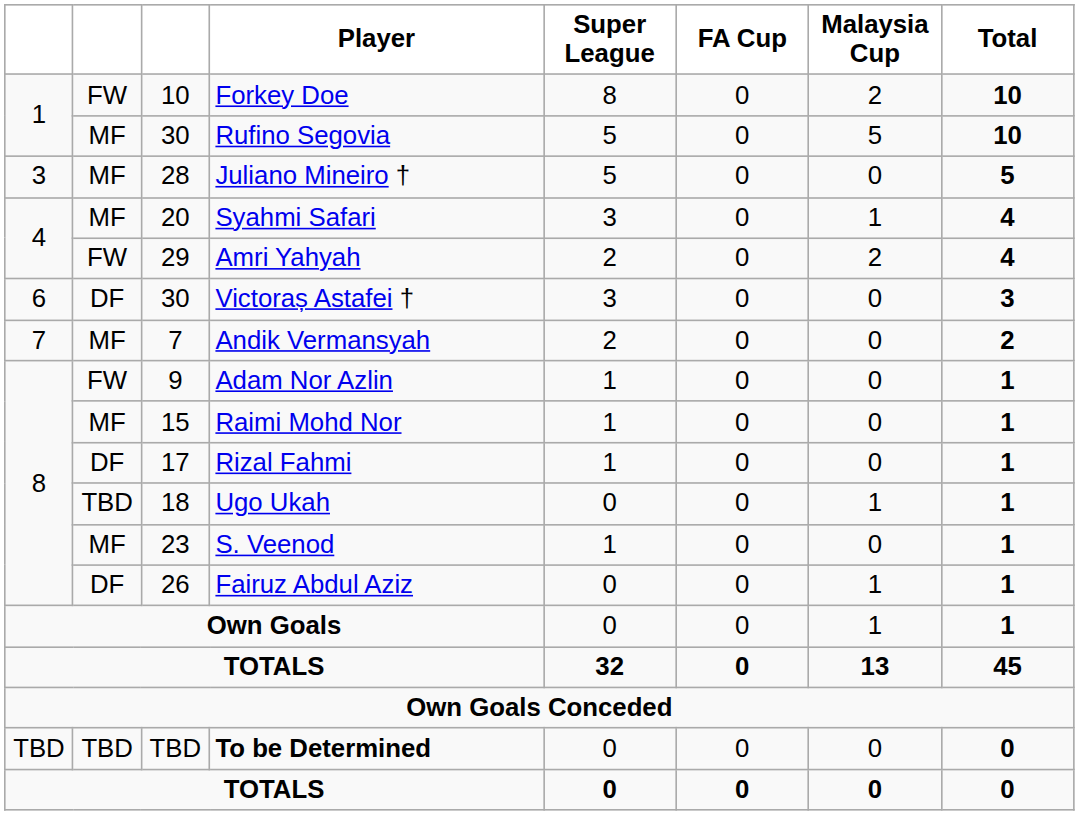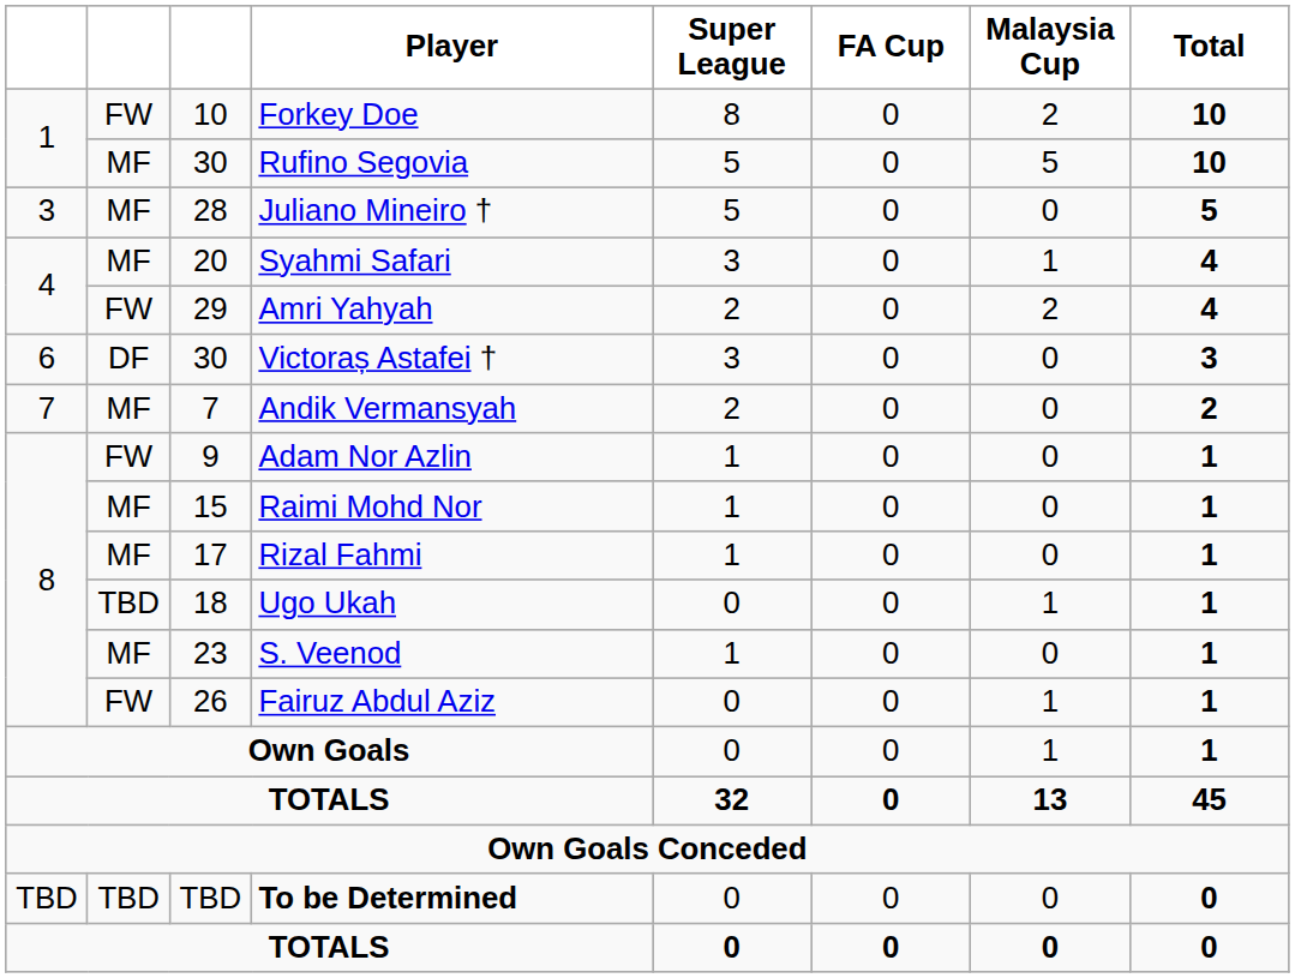Rizal Fahmi | column 2: DF -> MF
Fairuz Abdul Aziz | column 2: DF -> FW
